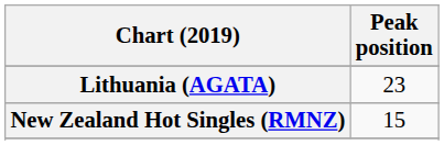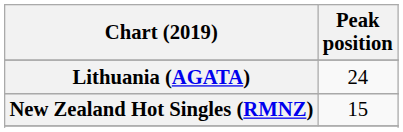Lithuania (AGATA) | Peak position: 23 -> 24
